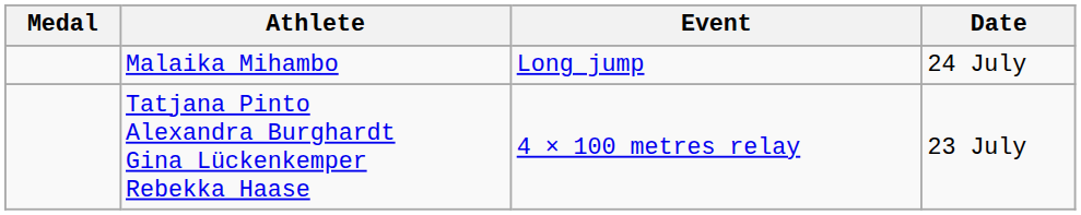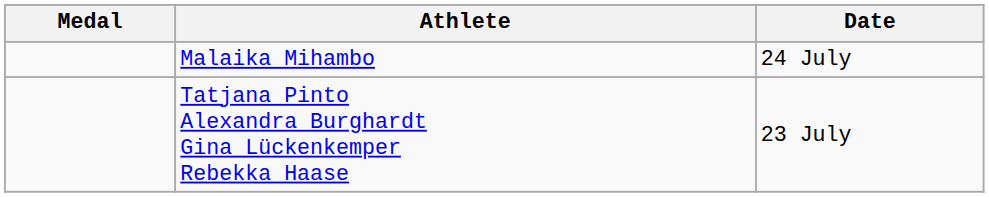- column: Event | Long jump | 4 × 100 metres relay
